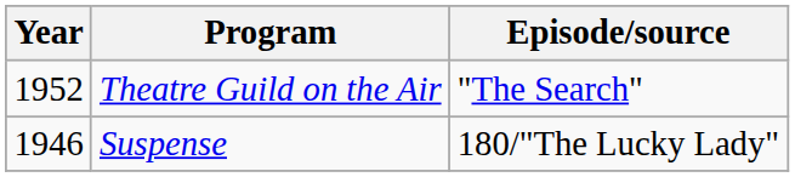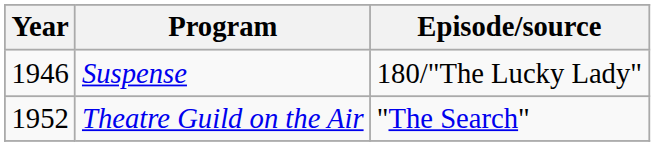rows swapped: Suspense <-> Theatre Guild on the Air
